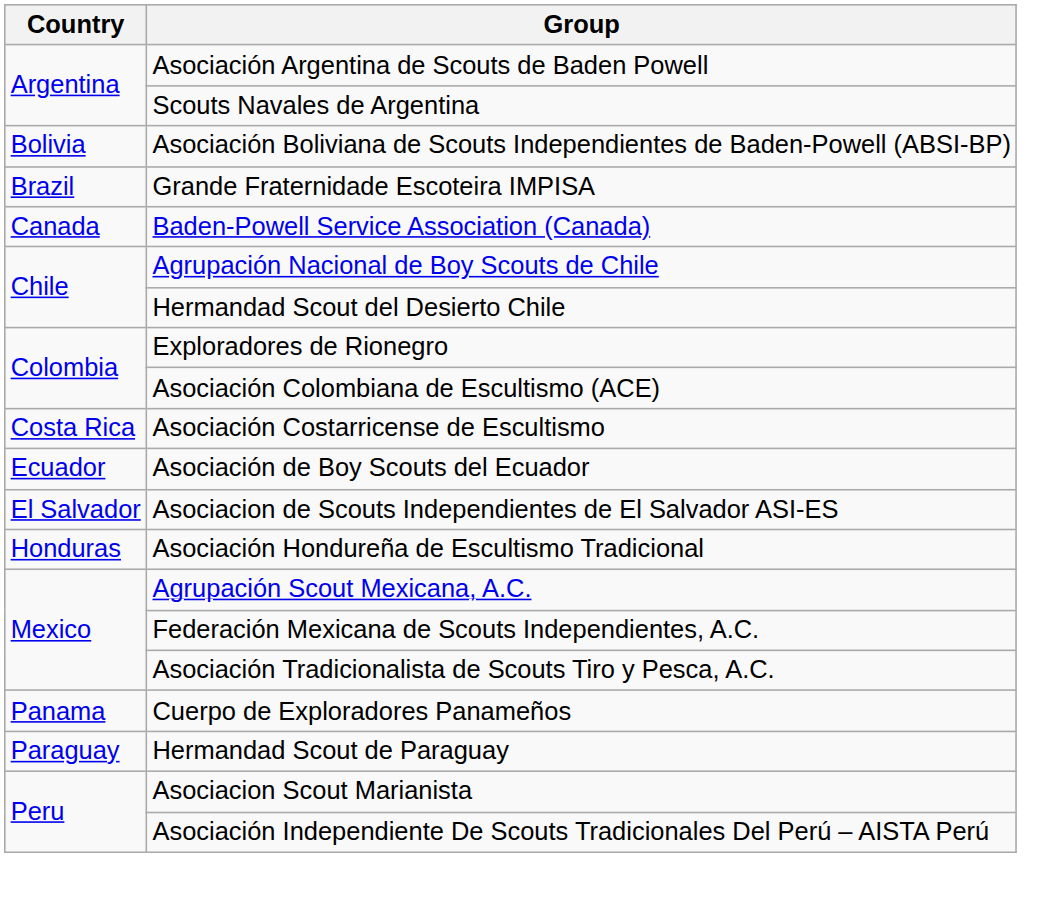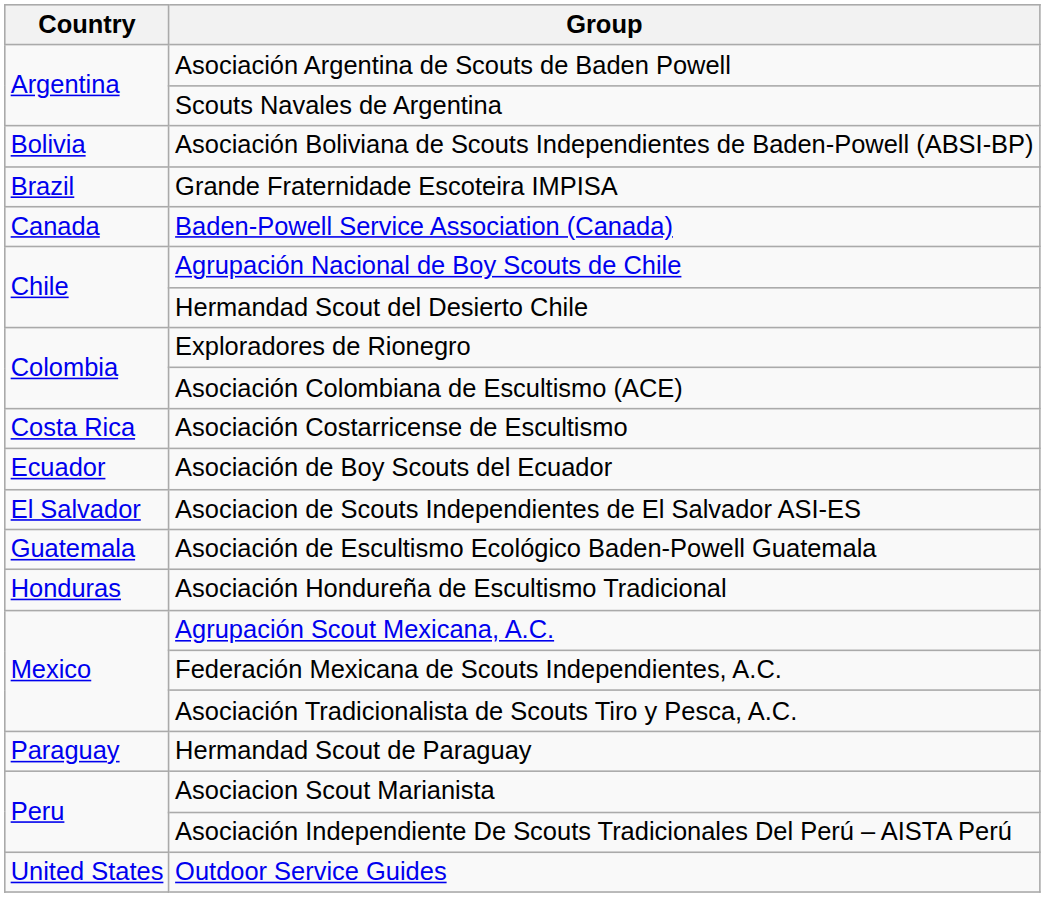+ row: Guatemala | Asociación de Escultismo Ecológico Baden-Powell Guatemala
- row: Panama | Cuerpo de Exploradores Panameños
+ row: United States | Outdoor Service Guides
